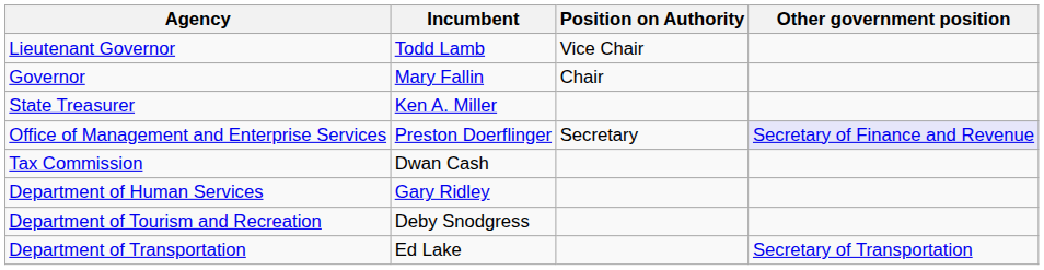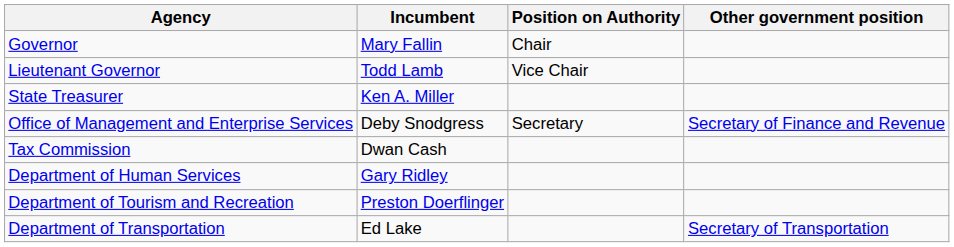rows swapped: Governor <-> Lieutenant Governor
Office of Management and Enterprise Services | Incumbent: Preston Doerflinger -> Deby Snodgress
Office of Management and Enterprise Services | Other government position: lavender background -> no background
Department of Tourism and Recreation | Incumbent: Deby Snodgress -> Preston Doerflinger
